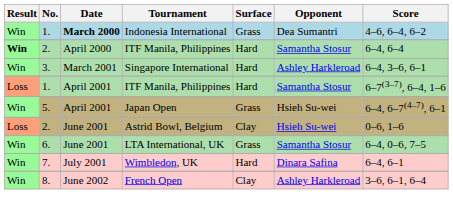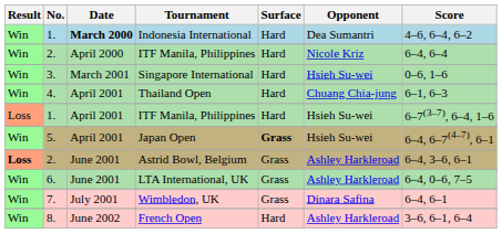Indonesia International | Surface: Grass -> Hard
2. / ITF Manila, Philippines | Result: bold -> normal
2. / ITF Manila, Philippines | Opponent: Samantha Stosur -> Nicole Kriz
Singapore International | Opponent: Ashley Harkleroad -> Hsieh Su-wei
Singapore International | Score: 6–4, 3–6, 6–1 -> 0–6, 1–6
+ row: Win | 4. | April 2001 | Thailand Open | Hard | Chuang Chia-jung | 6–1, 6–3
1. / ITF Manila, Philippines | Opponent: Samantha Stosur -> Hsieh Su-wei
Japan Open | Surface: normal -> bold
Astrid Bowl, Belgium | Result: normal -> bold
Astrid Bowl, Belgium | Surface: Clay -> Grass
Astrid Bowl, Belgium | Opponent: Hsieh Su-wei -> Ashley Harkleroad
Astrid Bowl, Belgium | Score: 0–6, 1–6 -> 6–4, 3–6, 6–1
LTA International, UK | Opponent: Samantha Stosur -> Ashley Harkleroad
Wimbledon, UK | Surface: Hard -> Grass
French Open | Surface: Clay -> Hard
